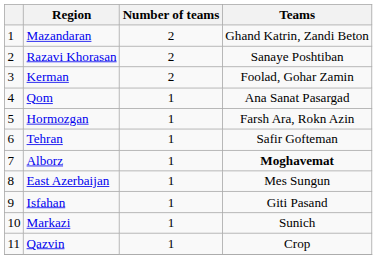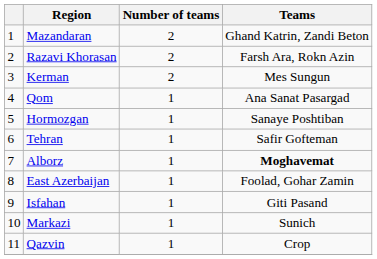Razavi Khorasan | Teams: Sanaye Poshtiban -> Farsh Ara, Rokn Azin
Kerman | Teams: Foolad, Gohar Zamin -> Mes Sungun
Hormozgan | Teams: Farsh Ara, Rokn Azin -> Sanaye Poshtiban
East Azerbaijan | Teams: Mes Sungun -> Foolad, Gohar Zamin
